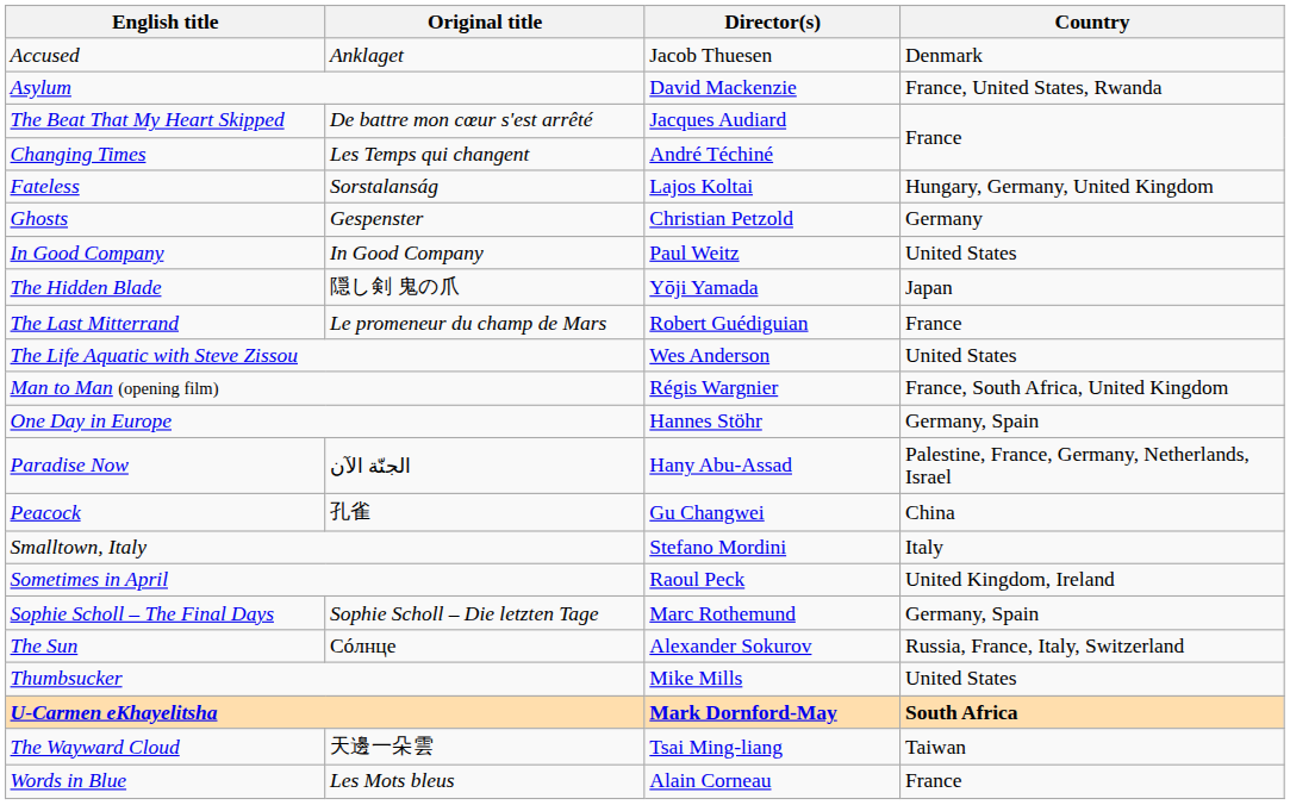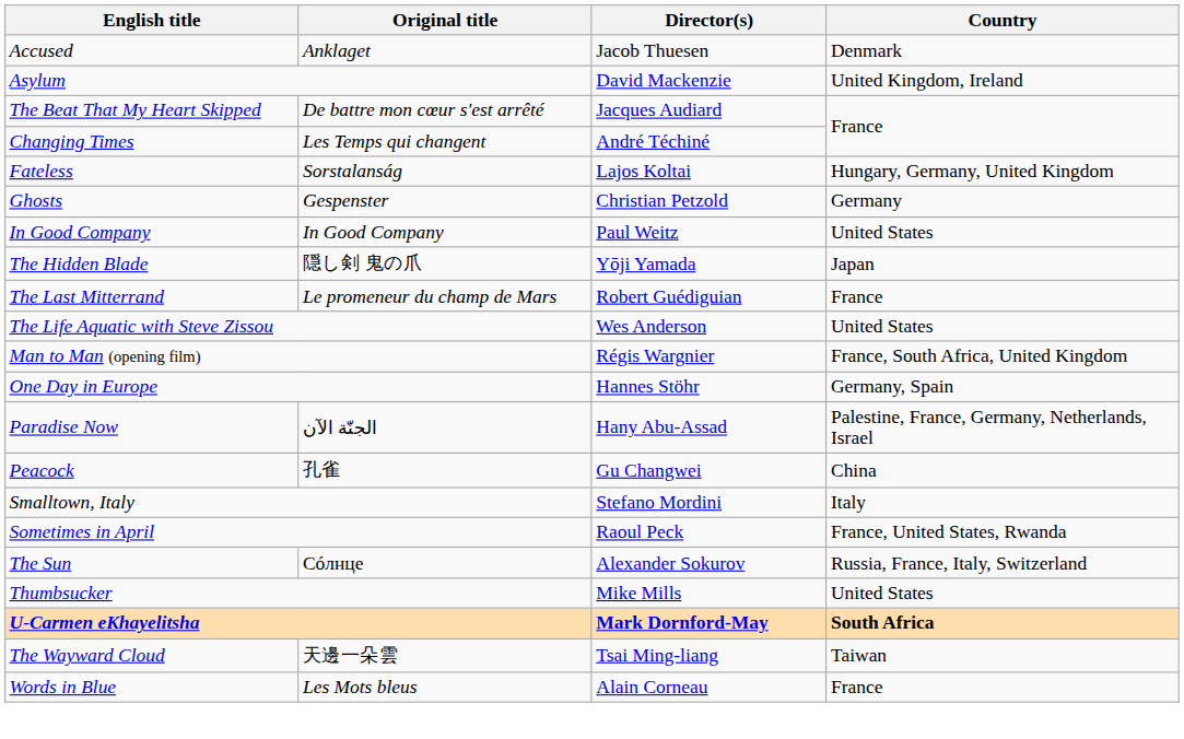Asylum | Country: France, United States, Rwanda -> United Kingdom, Ireland
Sometimes in April | Country: United Kingdom, Ireland -> France, United States, Rwanda
- row: Sophie Scholl – The Final Days | Sophie Scholl – Die letzten Tage | Marc Rothemund | Germany, Spain
